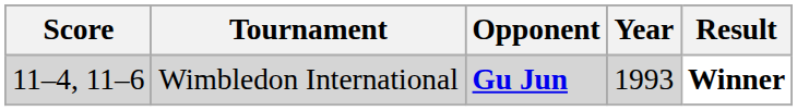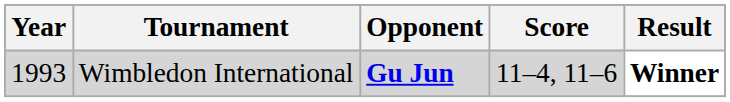columns swapped: Year <-> Score
